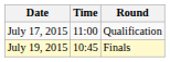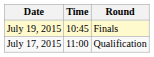rows swapped: July 17, 2015 <-> July 19, 2015
